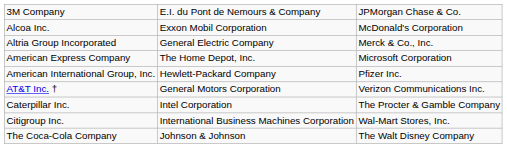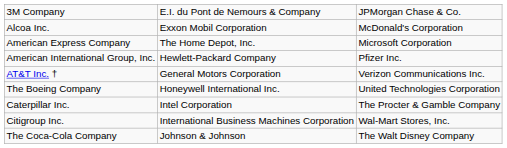- row: Altria Group Incorporated | General Electric Company | Merck & Co., Inc.
+ row: The Boeing Company | Honeywell International Inc. | United Technologies Corporation
